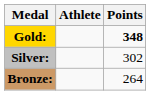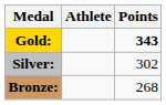Gold: | Points: 348 -> 343
Bronze: | Points: 264 -> 268
